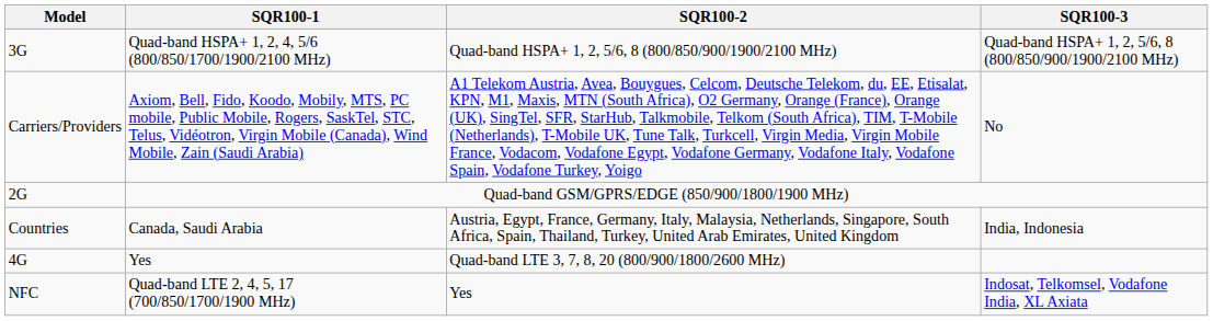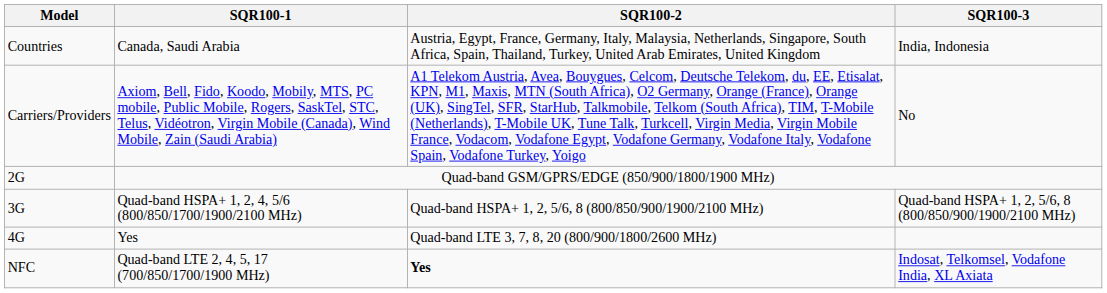rows swapped: Countries <-> 3G
NFC | SQR100-2: normal -> bold
